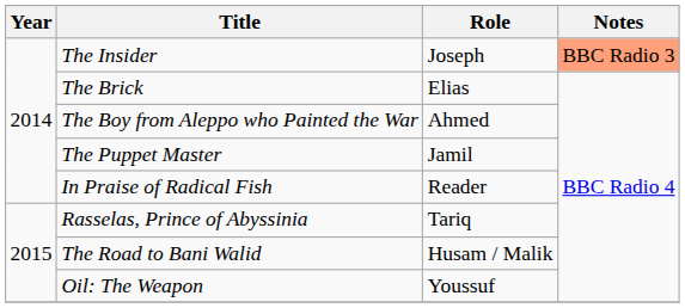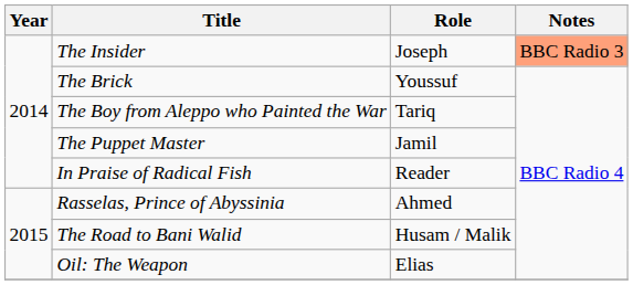The Brick | Role: Elias -> Youssuf
The Boy from Aleppo who Painted the War | Role: Ahmed -> Tariq
Rasselas, Prince of Abyssinia | Role: Tariq -> Ahmed
Oil: The Weapon | Role: Youssuf -> Elias
